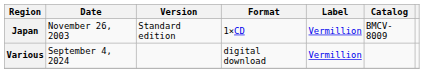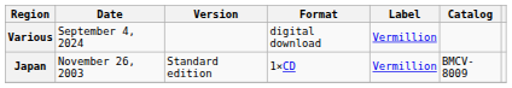rows swapped: Japan <-> Various
